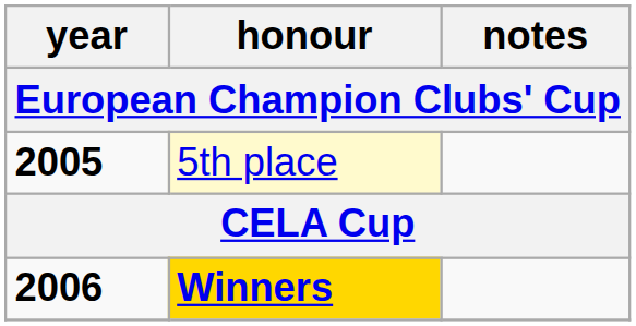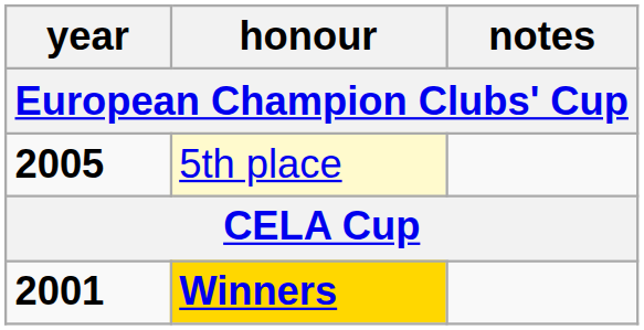Winners | year: 2006 -> 2001
